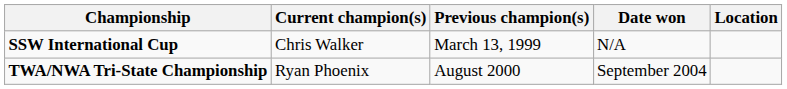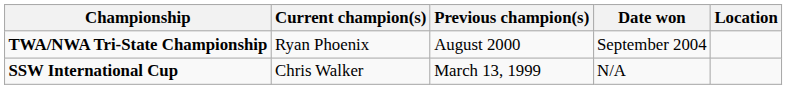rows swapped: TWA/NWA Tri-State Championship <-> SSW International Cup
